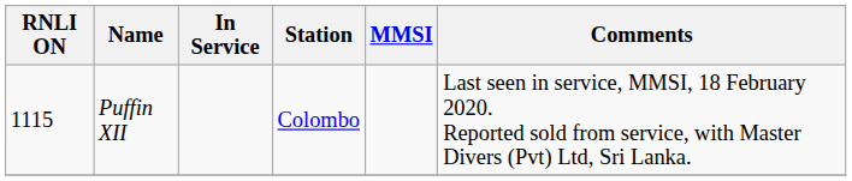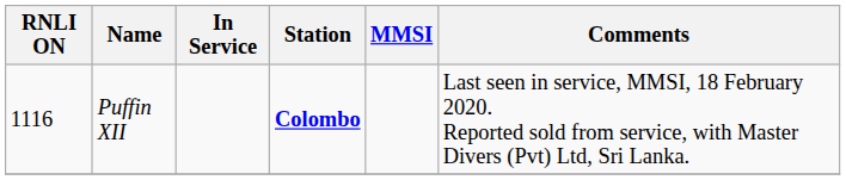Puffin XII | RNLI ON: 1115 -> 1116
Puffin XII | Station: normal -> bold
